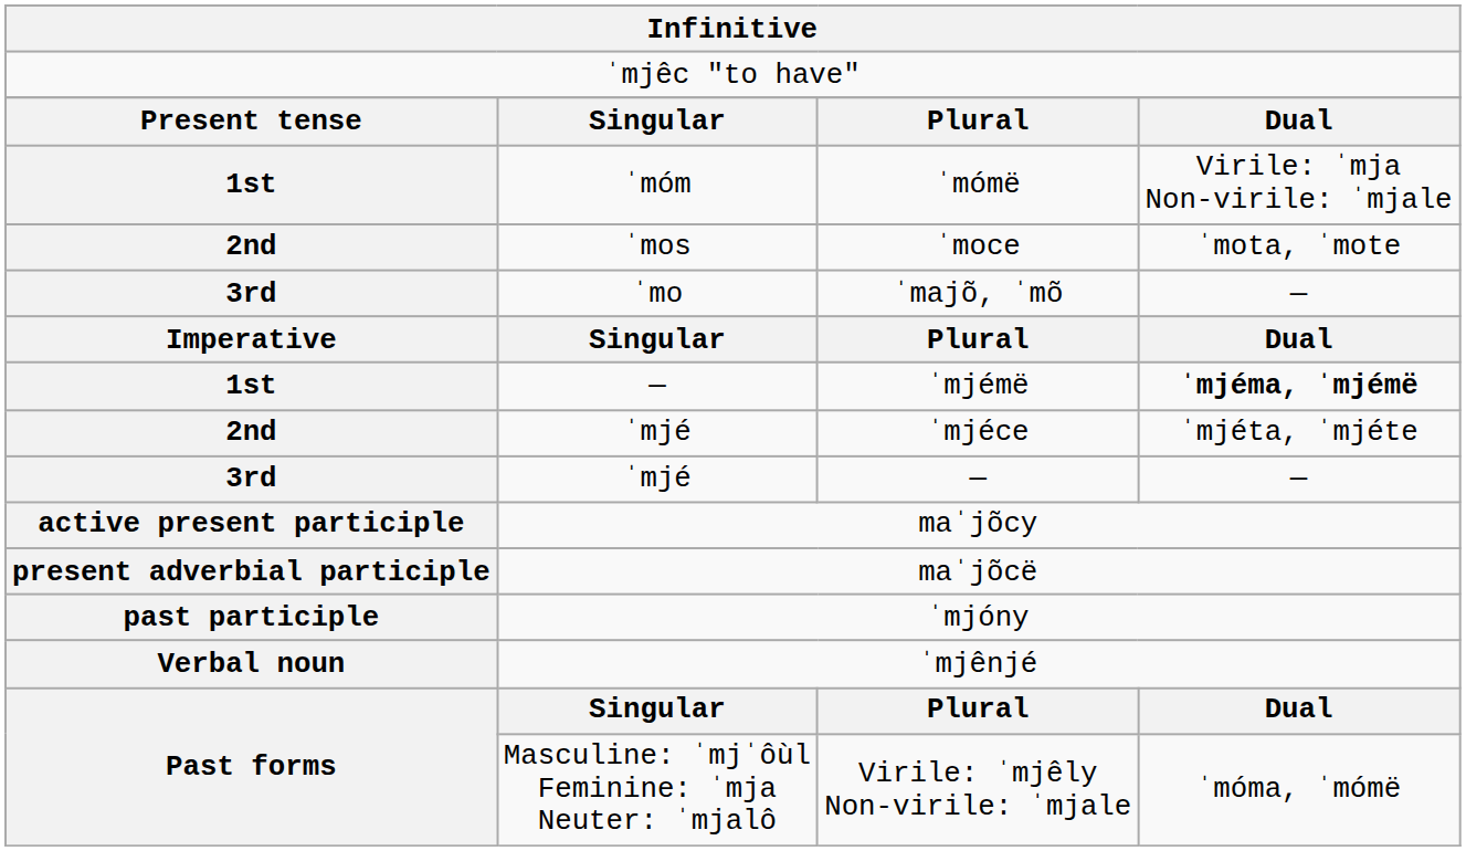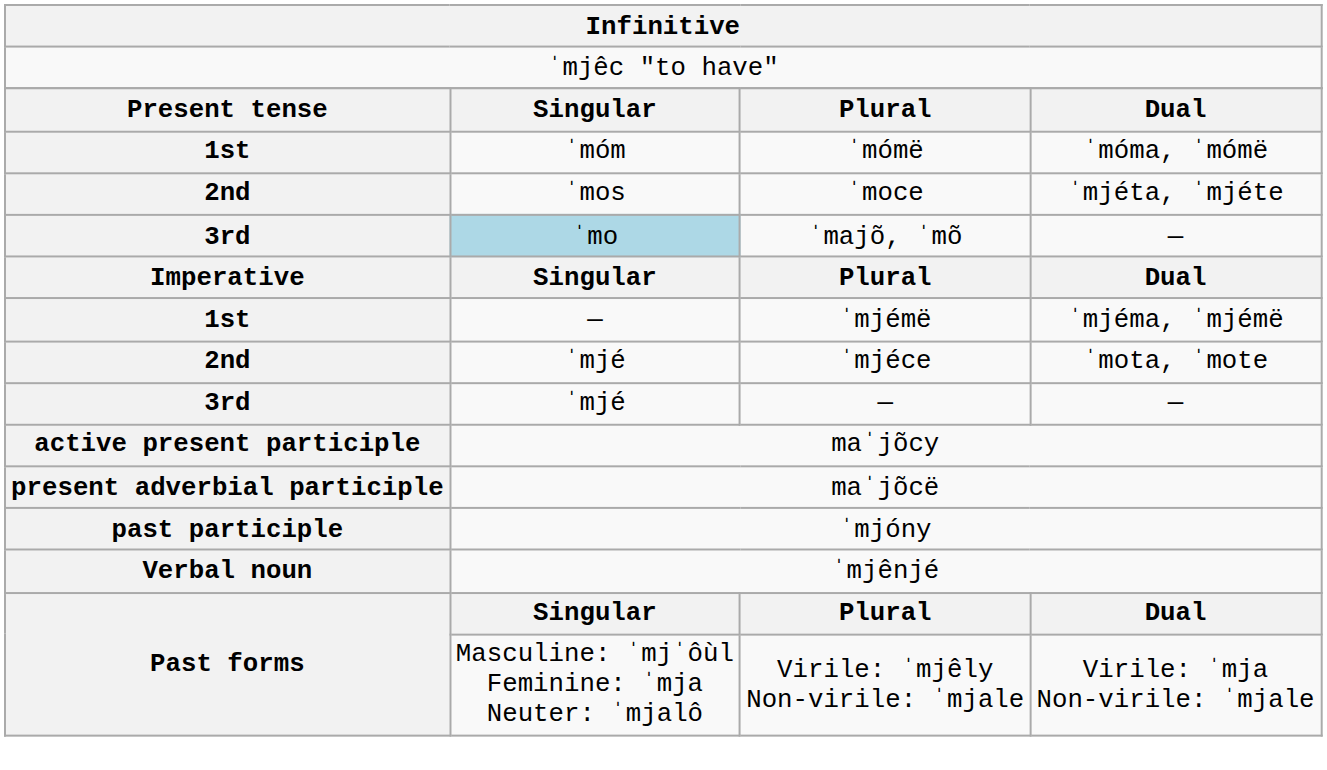ˈmómë | column 4: Virile: ˈmja Non-virile: ˈmjale -> ˈmóma, ˈmómë
ˈmoce | column 4: ˈmota, ˈmote -> ˈmjéta, ˈmjéte
ˈmajõ, ˈmõ | column 2: no background -> lightblue background
ˈmjémë | column 4: bold -> normal
ˈmjéce | column 4: ˈmjéta, ˈmjéte -> ˈmota, ˈmote
Virile: ˈmjêly Non-virile: ˈmjale | column 4: ˈmóma, ˈmómë -> Virile: ˈmja Non-virile: ˈmjale
